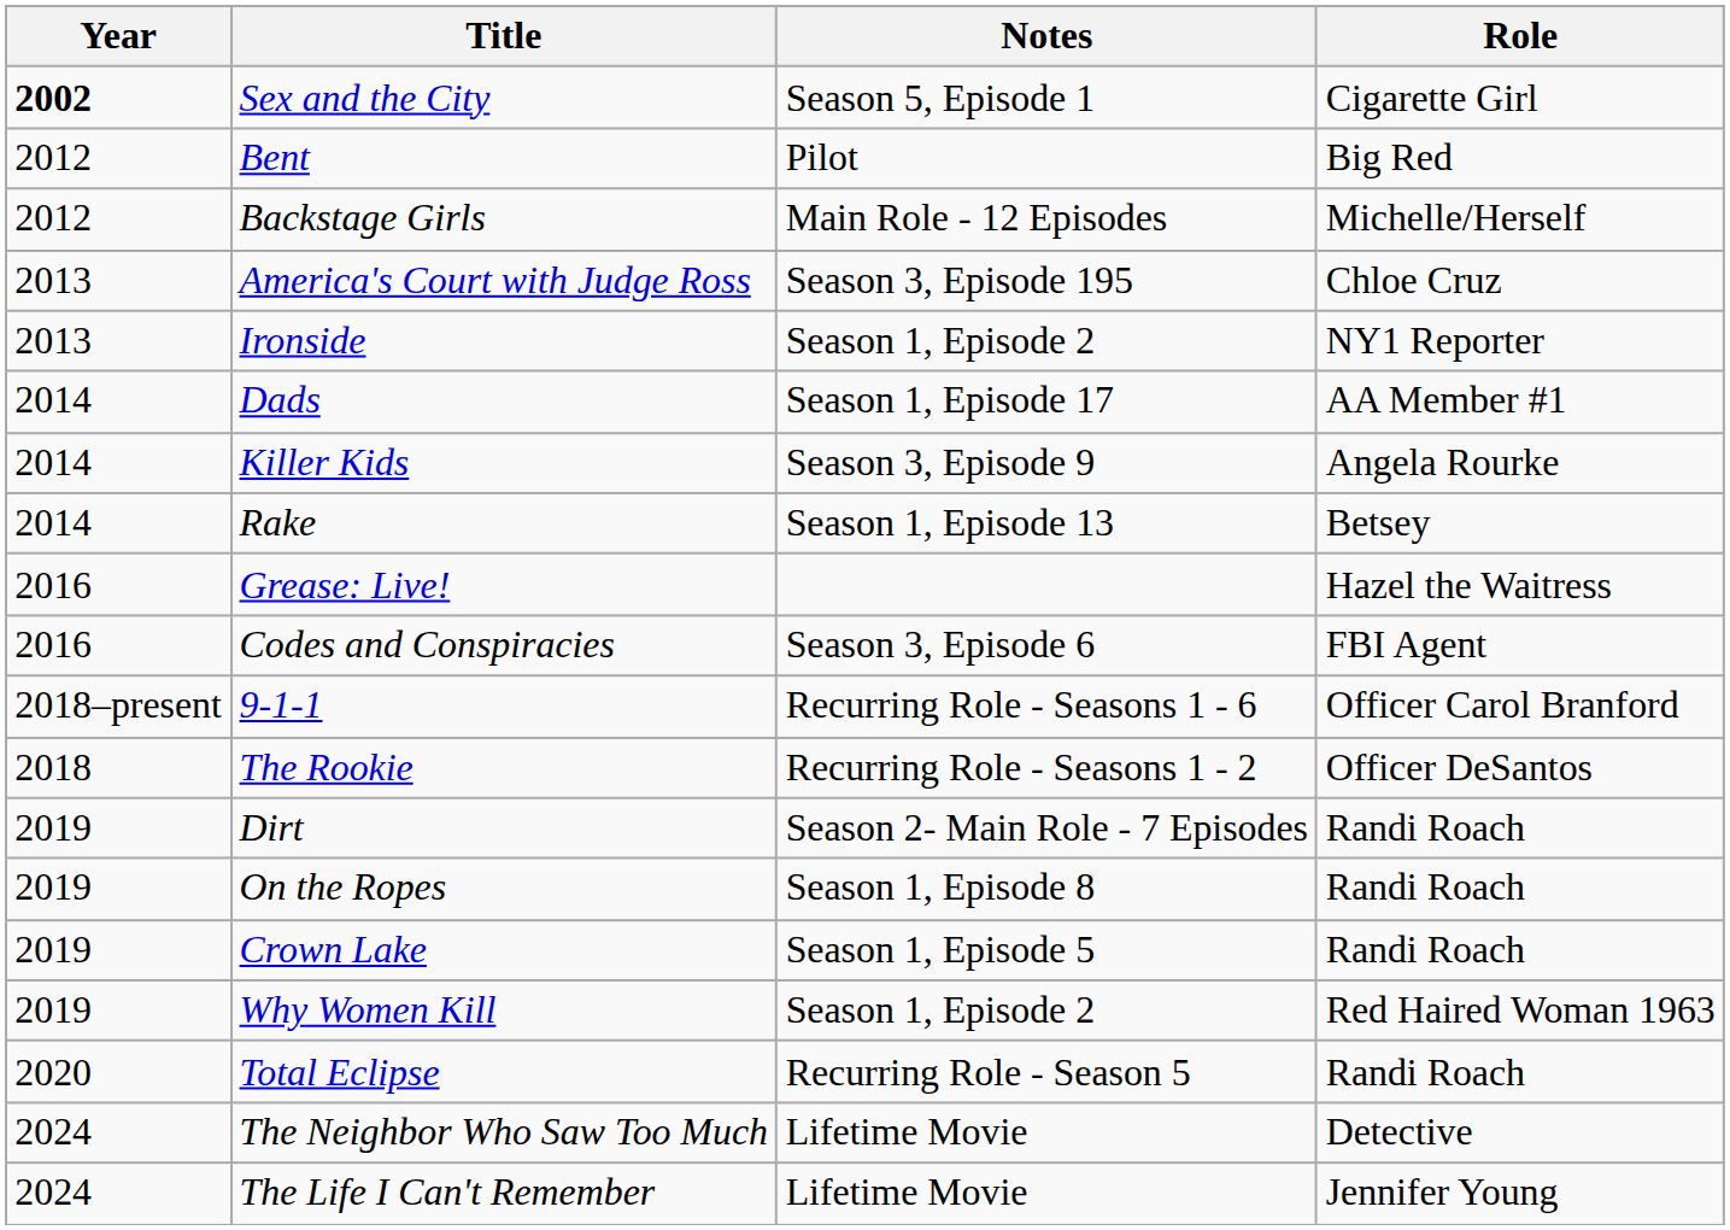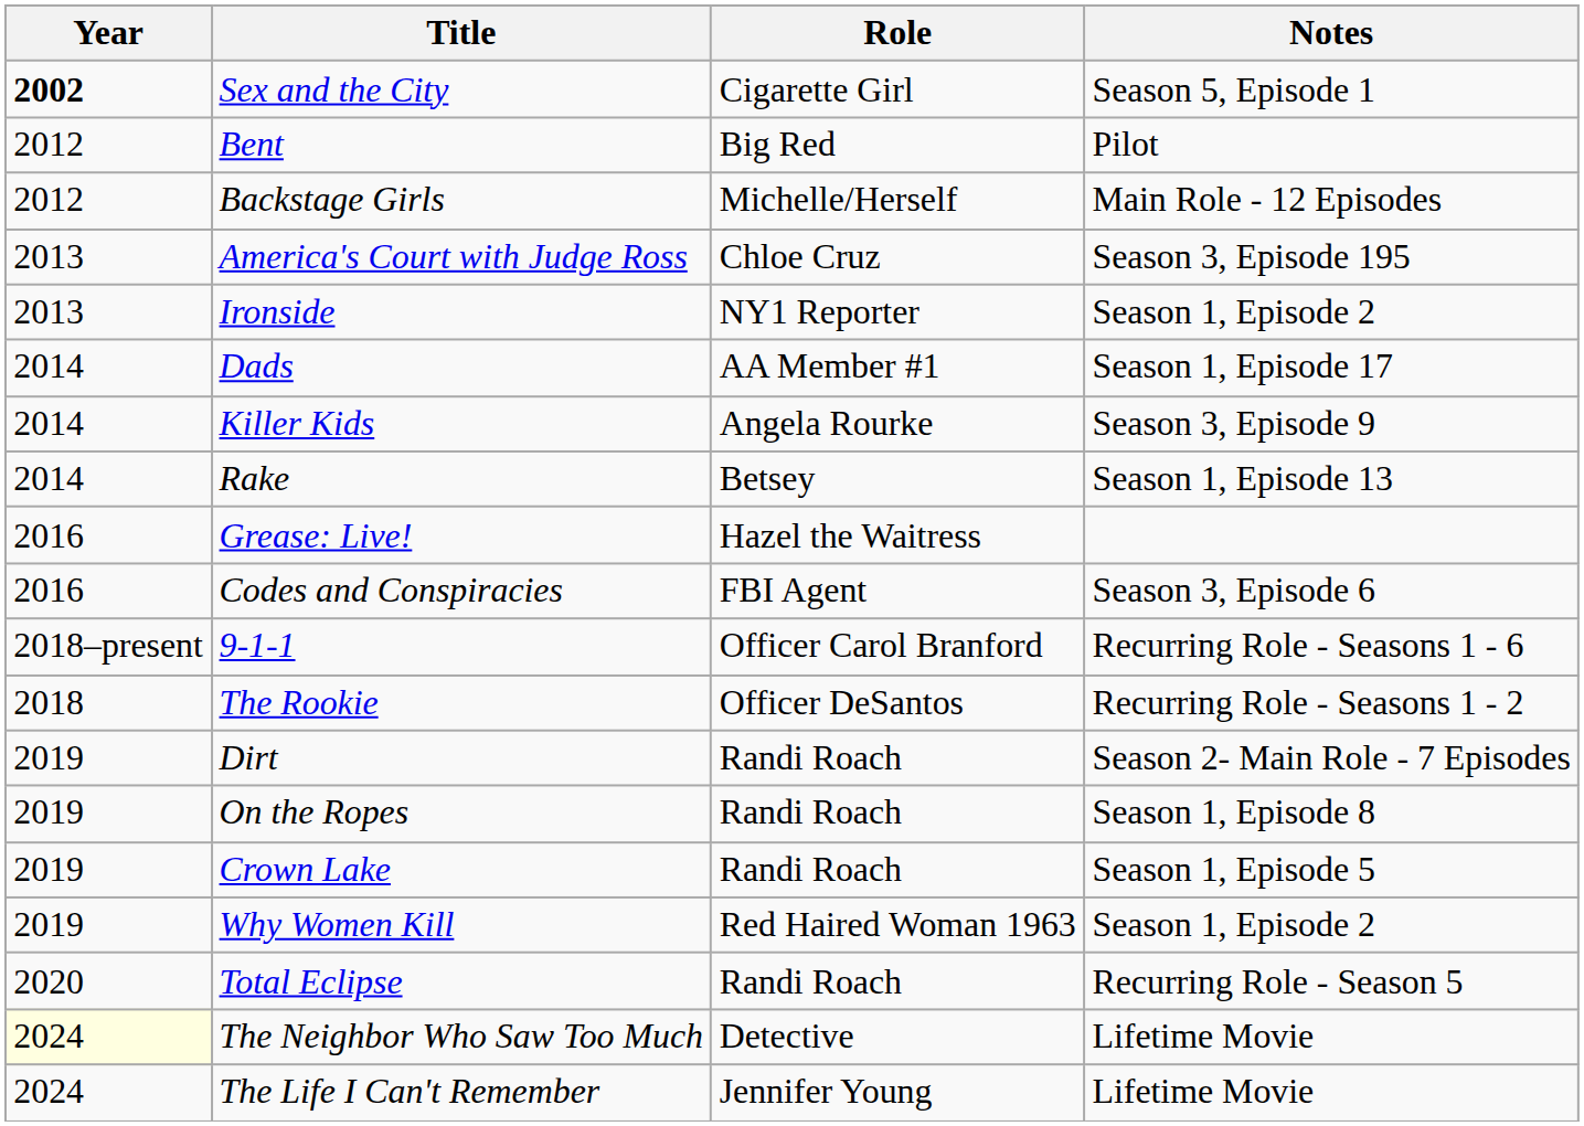columns swapped: Role <-> Notes
The Neighbor Who Saw Too Much | Year: no background -> lightyellow background
